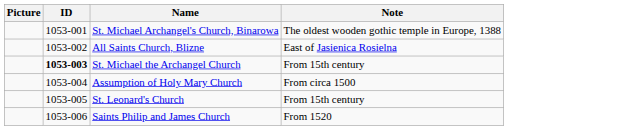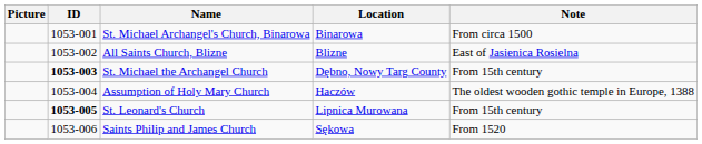+ column: Location | Binarowa | Blizne | Dębno, Nowy Targ County | Haczów | Lipnica Murowana | Sękowa
St. Michael Archangel's Church, Binarowa | Note: The oldest wooden gothic temple in Europe, 1388 -> From circa 1500
Assumption of Holy Mary Church | Note: From circa 1500 -> The oldest wooden gothic temple in Europe, 1388
St. Leonard's Church | ID: normal -> bold
